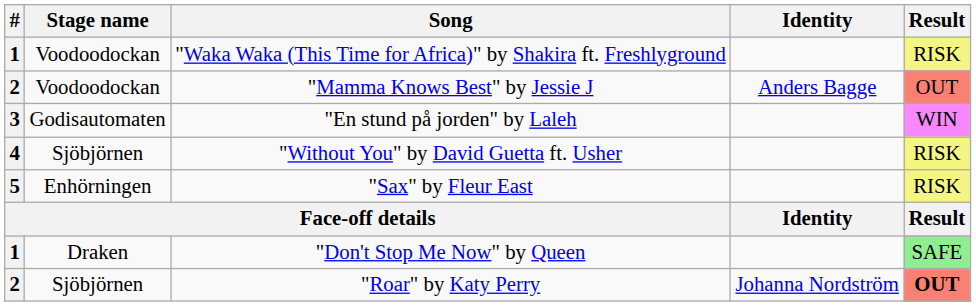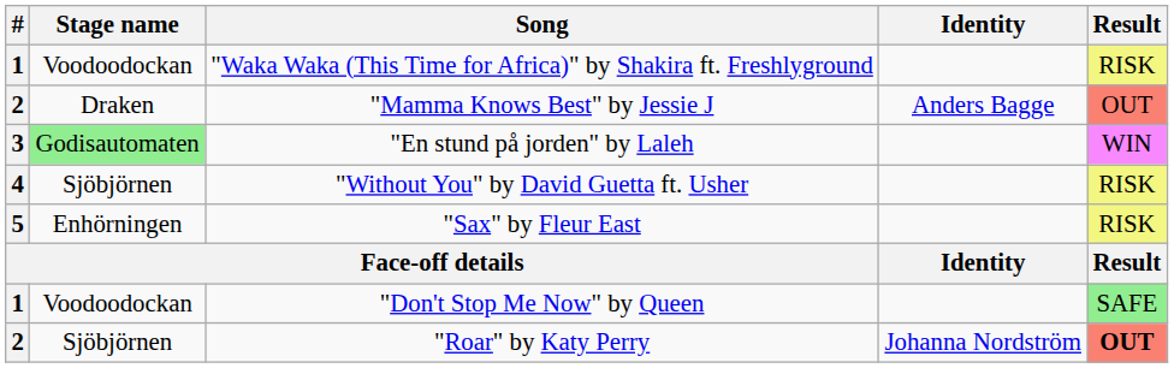"Mamma Knows Best" by Jessie J | Stage name: Voodoodockan -> Draken
"En stund på jorden" by Laleh | Stage name: no background -> lightgreen background
"Don't Stop Me Now" by Queen | Stage name: Draken -> Voodoodockan
